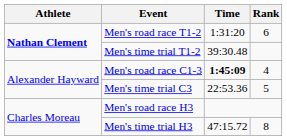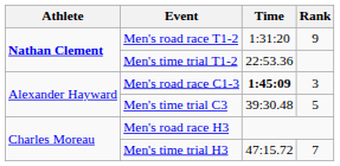Men's road race T1-2 | Rank: 6 -> 9
Men's time trial T1-2 | Time: 39:30.48 -> 22:53.36
Men's road race C1-3 | Rank: 4 -> 3
Men's time trial C3 | Time: 22:53.36 -> 39:30.48
Men's time trial H3 | Rank: 8 -> 7
